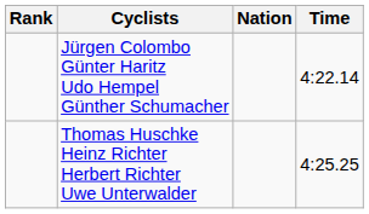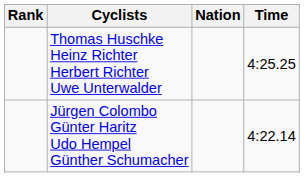rows swapped: Jürgen Colombo Günter Haritz Udo Hempel Günther Schumacher <-> Thomas Huschke Heinz Richter Herbert Richter Uwe Unterwalder
